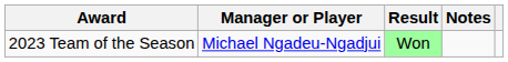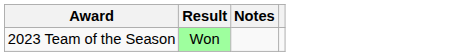- column: Manager or Player | Michael Ngadeu-Ngadjui
